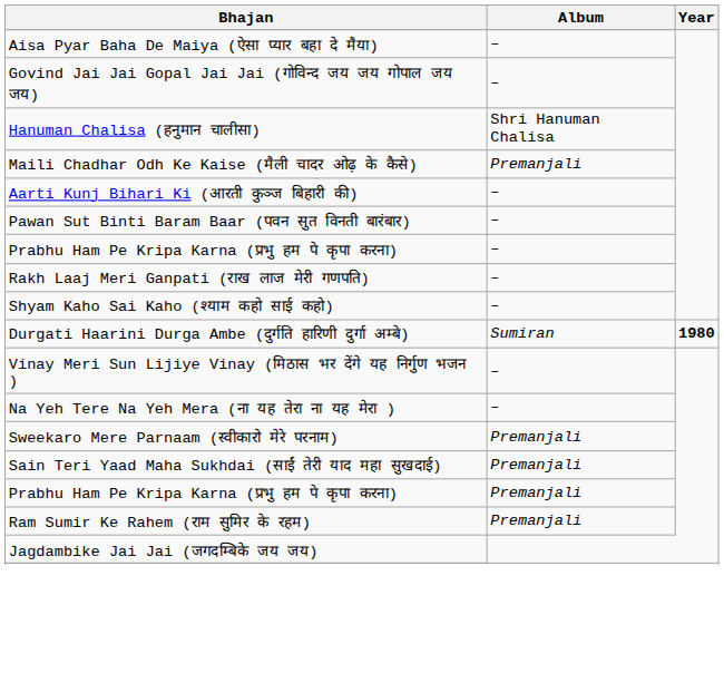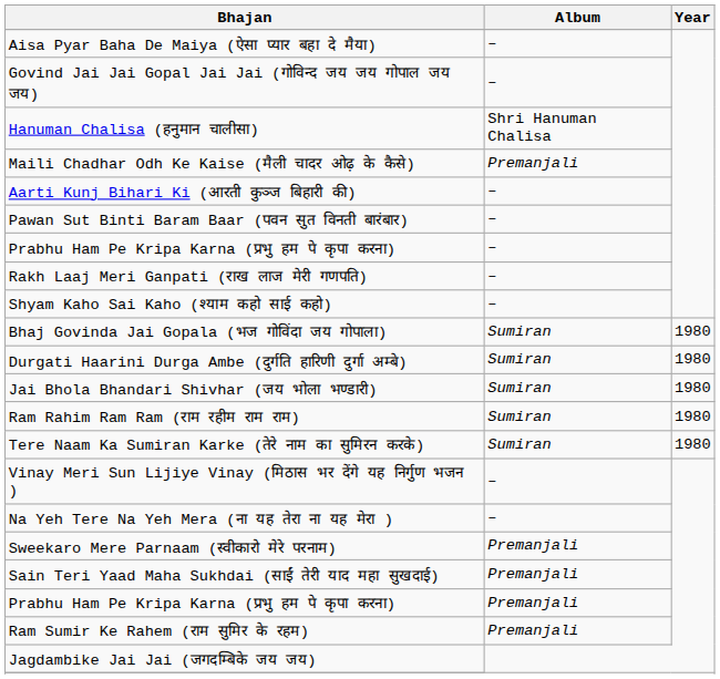+ row: Bhaj Govinda Jai Gopala (भज गोविंदा जय गोपाला) | Sumiran | 1980
Durgati Haarini Durga Ambe (दुर्गति हारिणी दुर्गा अम्बे) | Year: bold -> normal
+ row: Jai Bhola Bhandari Shivhar (जय भोला भण्डारी) | Sumiran | 1980
+ row: Ram Rahim Ram Ram (राम रहीम राम राम) | Sumiran | 1980
+ row: Tere Naam Ka Sumiran Karke (तेरे नाम का सुमिरन करके) | Sumiran | 1980
